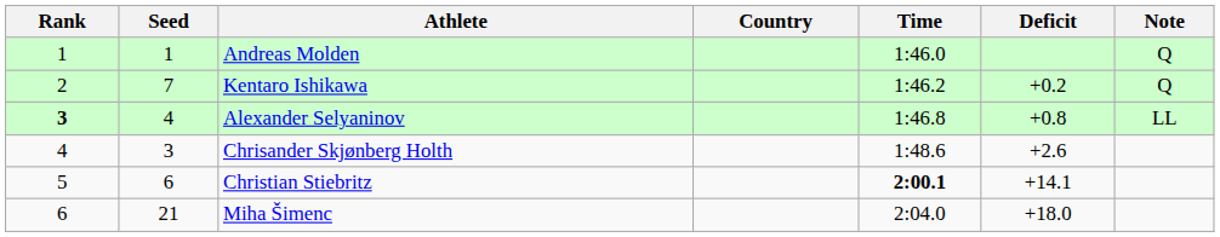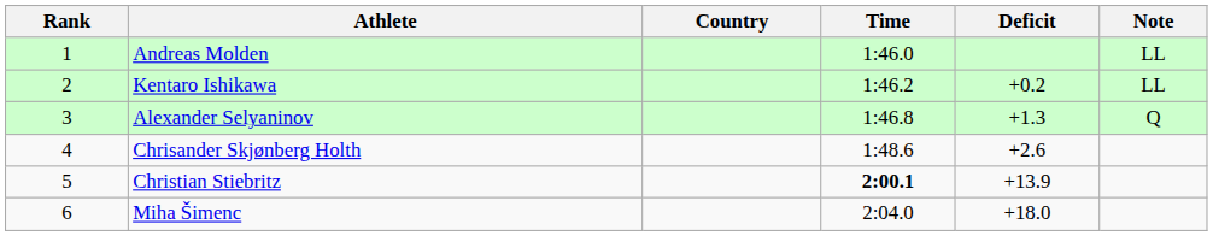- column: Seed | 1 | 7 | 4 | 3 | 6 | 21
Andreas Molden | Note: Q -> LL
Kentaro Ishikawa | Note: Q -> LL
Alexander Selyaninov | Rank: bold -> normal
Alexander Selyaninov | Deficit: +0.8 -> +1.3
Alexander Selyaninov | Note: LL -> Q
Christian Stiebritz | Deficit: +14.1 -> +13.9
